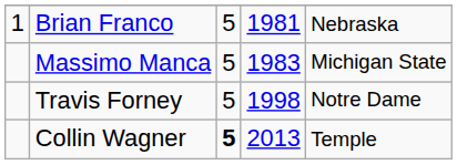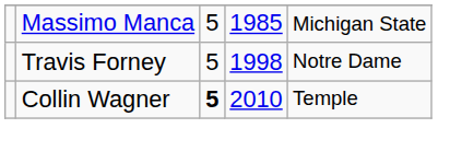- row: 1 | Brian Franco | 5 | 1981 | Nebraska
Massimo Manca | column 4: 1983 -> 1985
Collin Wagner | column 4: 2013 -> 2010
